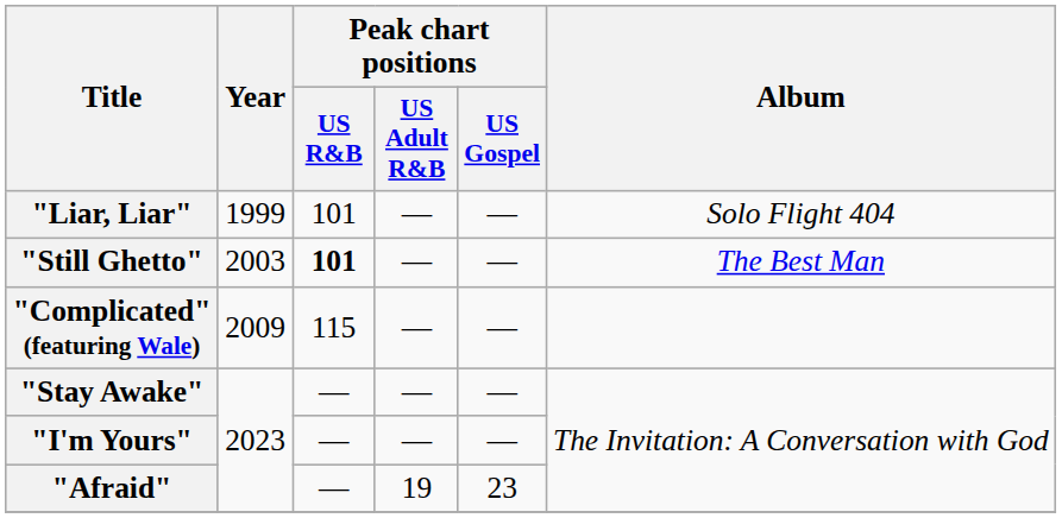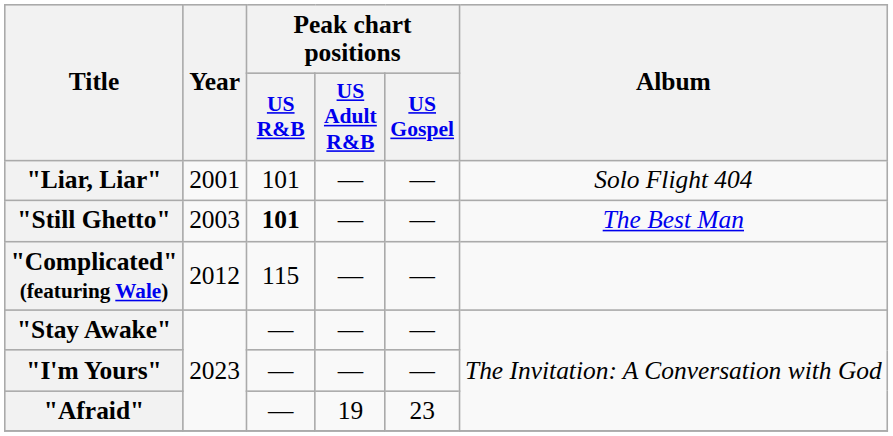"Liar, Liar" | Year: 1999 -> 2001
"Complicated" (featuring Wale) | Year: 2009 -> 2012
